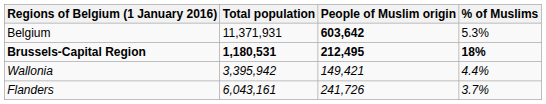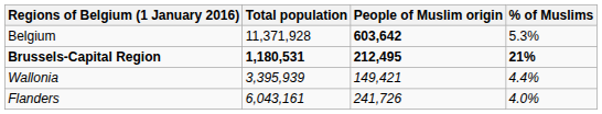Belgium | Total population: 11,371,931 -> 11,371,928
Brussels-Capital Region | % of Muslims: 18% -> 21%
Wallonia | Total population: 3,395,942 -> 3,395,939
Flanders | % of Muslims: 3.7% -> 4.0%
